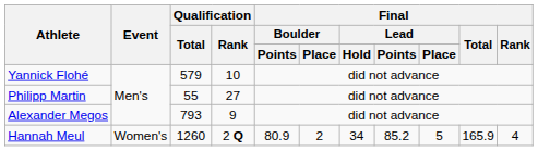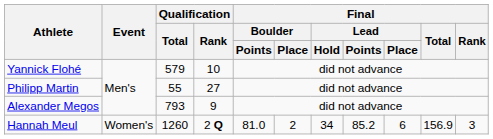Hannah Meul | Final / Boulder / Points: 80.9 -> 81.0
Hannah Meul | Final / Lead / Place: 5 -> 6
Hannah Meul | Final / Total: 165.9 -> 156.9
Hannah Meul | Final / Rank: 4 -> 3
